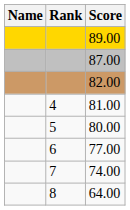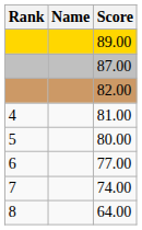columns swapped: Rank <-> Name
